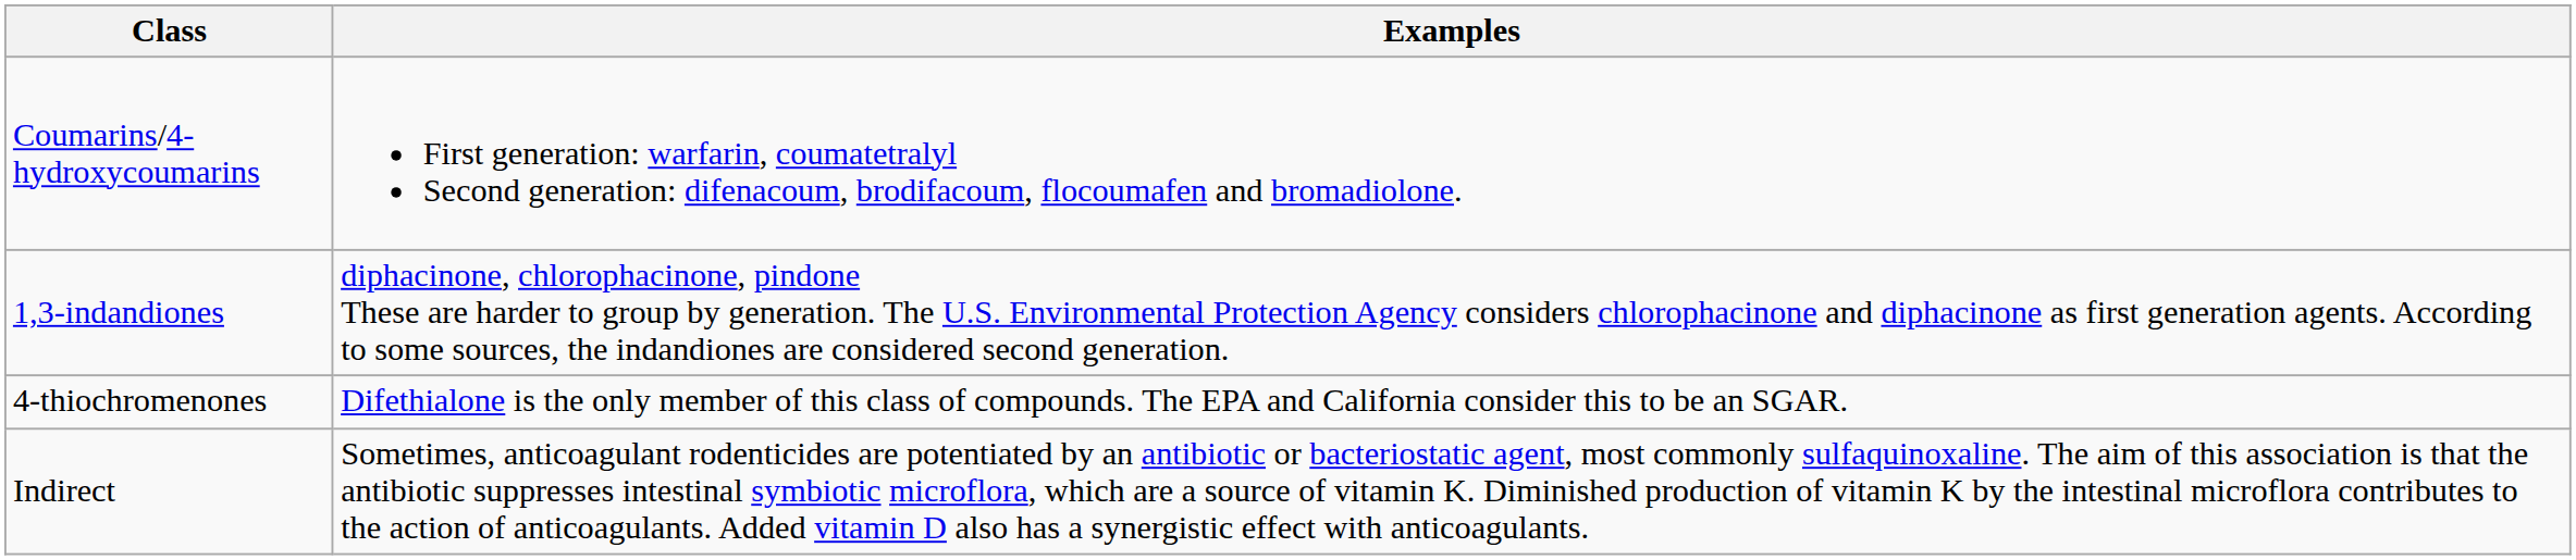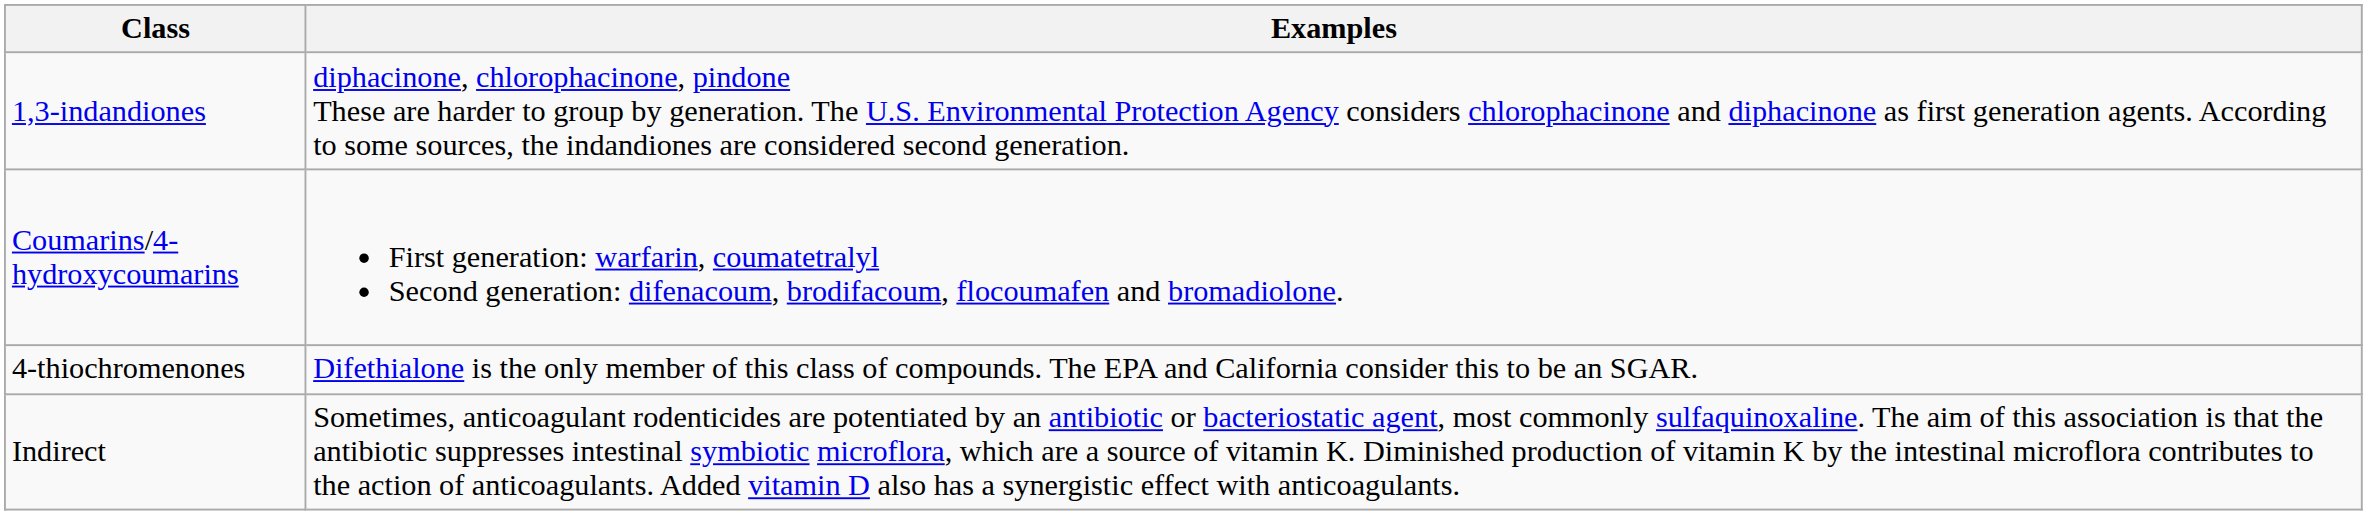rows swapped: Coumarins/4-hydroxycoumarins <-> 1,3-indandiones
